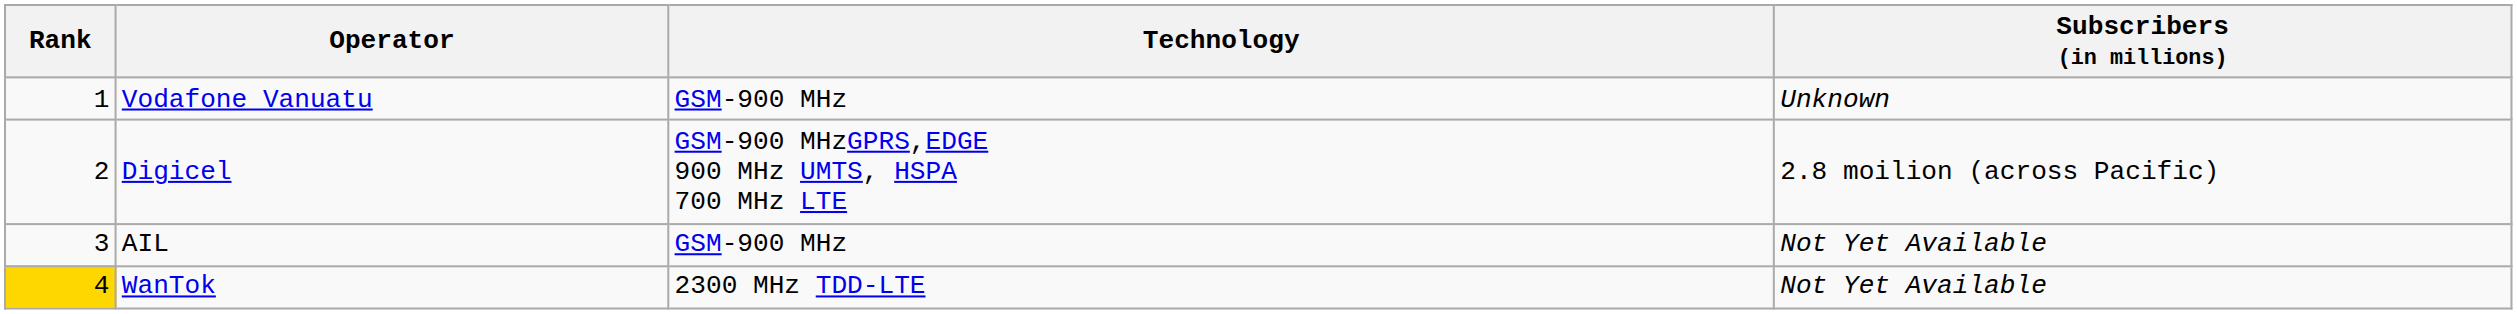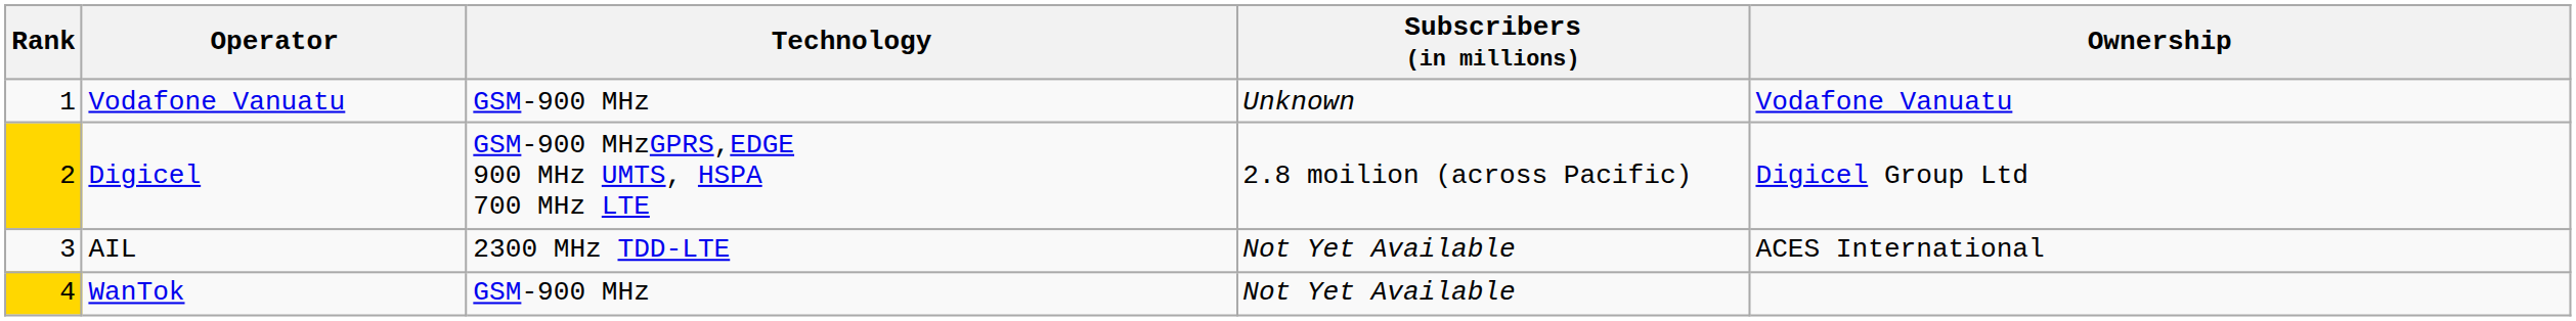+ column: Ownership | Vodafone Vanuatu | Digicel Group Ltd | ACES International
Digicel | Rank: no background -> gold background
AIL | Technology: GSM-900 MHz -> 2300 MHz TDD-LTE
WanTok | Technology: 2300 MHz TDD-LTE -> GSM-900 MHz
